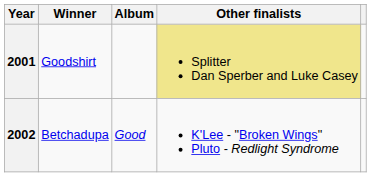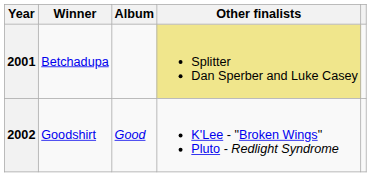2001 | Winner: Goodshirt -> Betchadupa
2002 | Winner: Betchadupa -> Goodshirt
